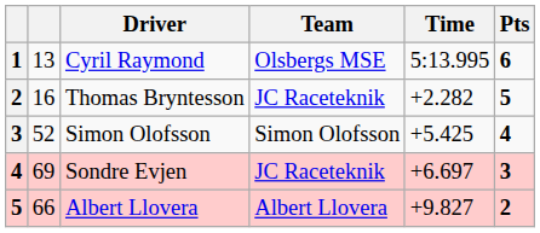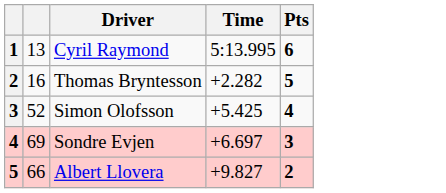- column: Team | Olsbergs MSE | JC Raceteknik | Simon Olofsson | JC Raceteknik | Albert Llovera
